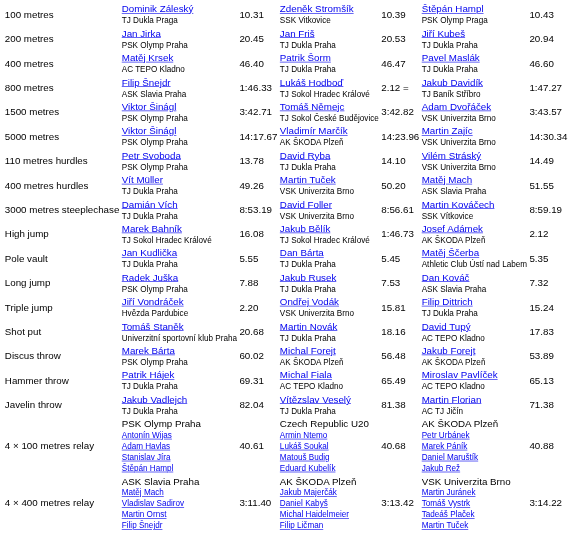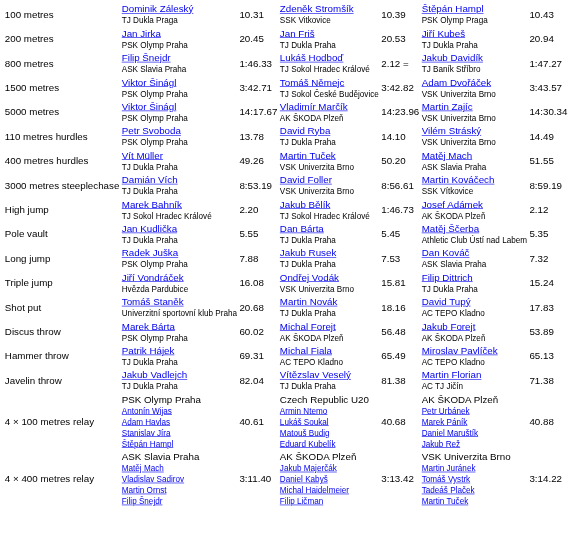- row: 400 metres | Matěj Krsek AC TEPO Kladno | 46.40 | Patrik Šorm TJ Dukla Praha | 46.47 | Pavel Maslák TJ Dukla Praha | 46.60
High jump | column 3: 16.08 -> 2.20
Triple jump | column 3: 2.20 -> 16.08
